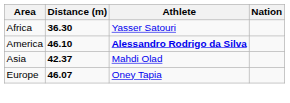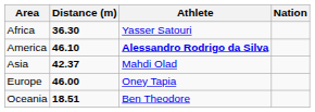Europe | Distance (m): 46.07 -> 46.00
+ row: Oceania | 18.51 | Ben Theodore
